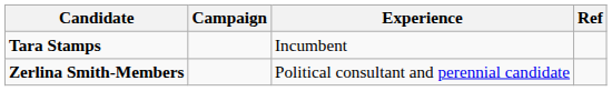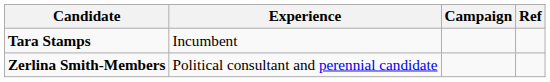columns swapped: Experience <-> Campaign
